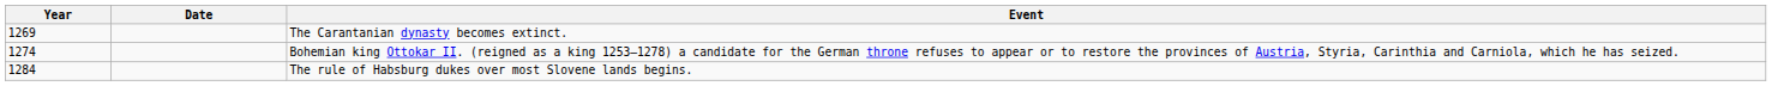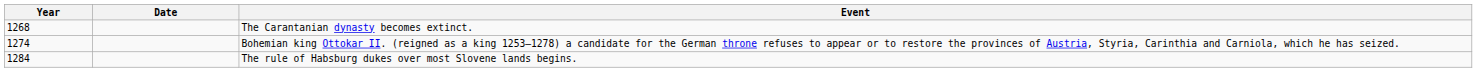The Carantanian dynasty becomes extinct. | Year: 1269 -> 1268
